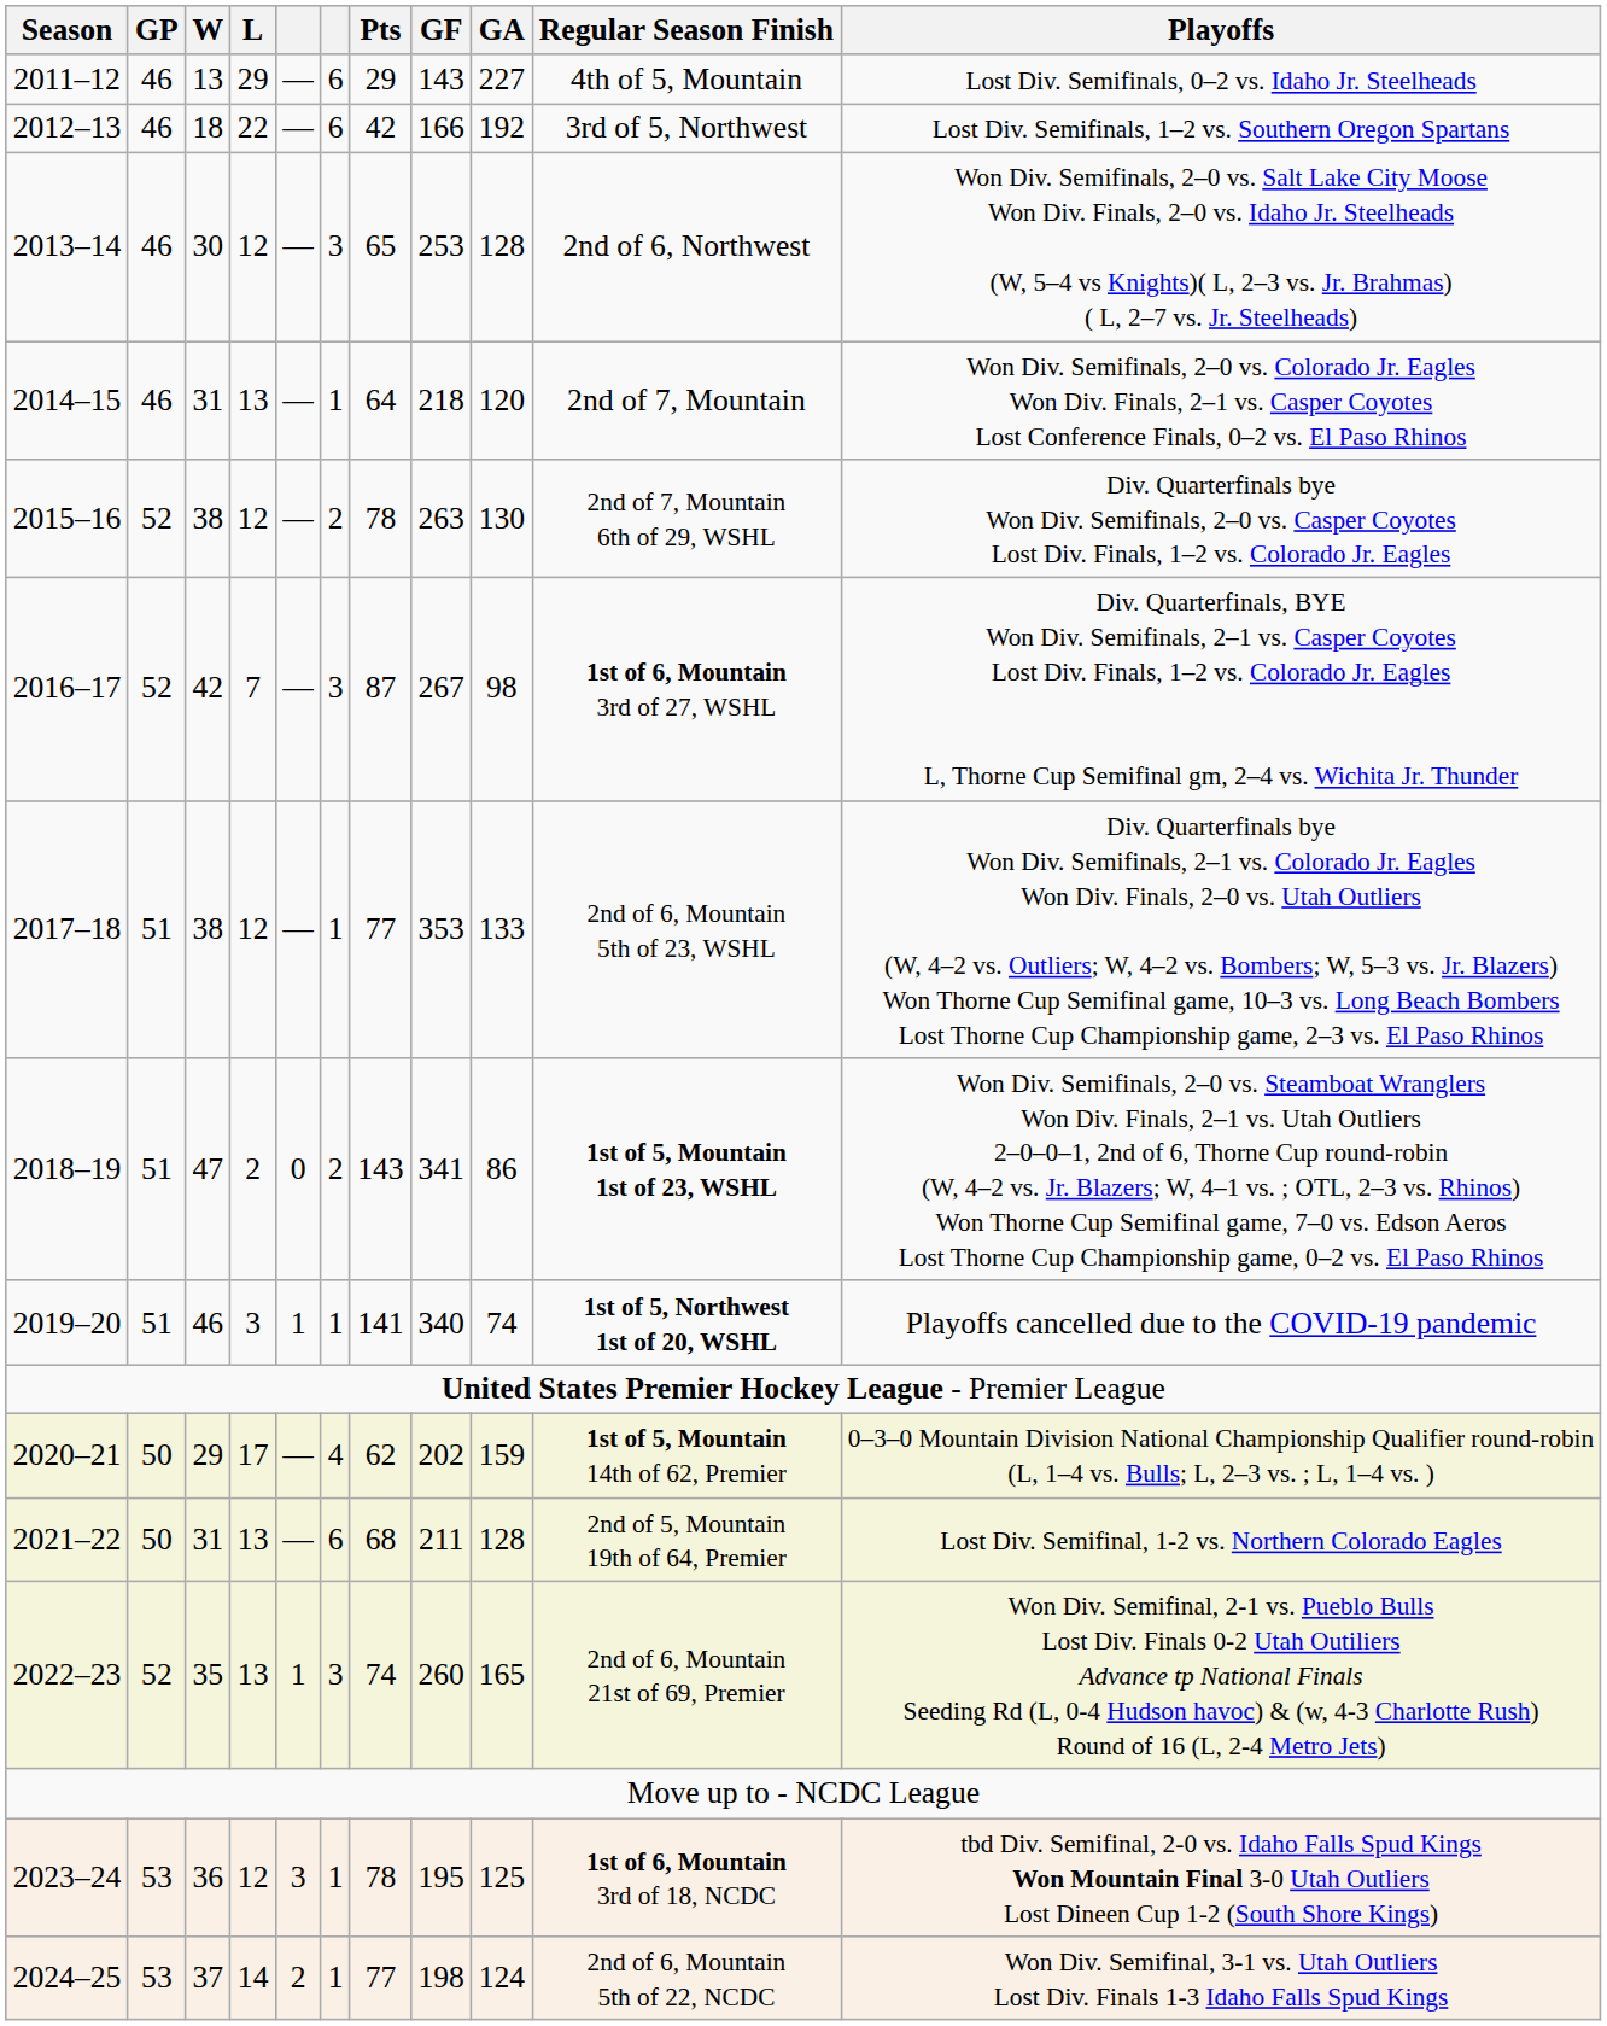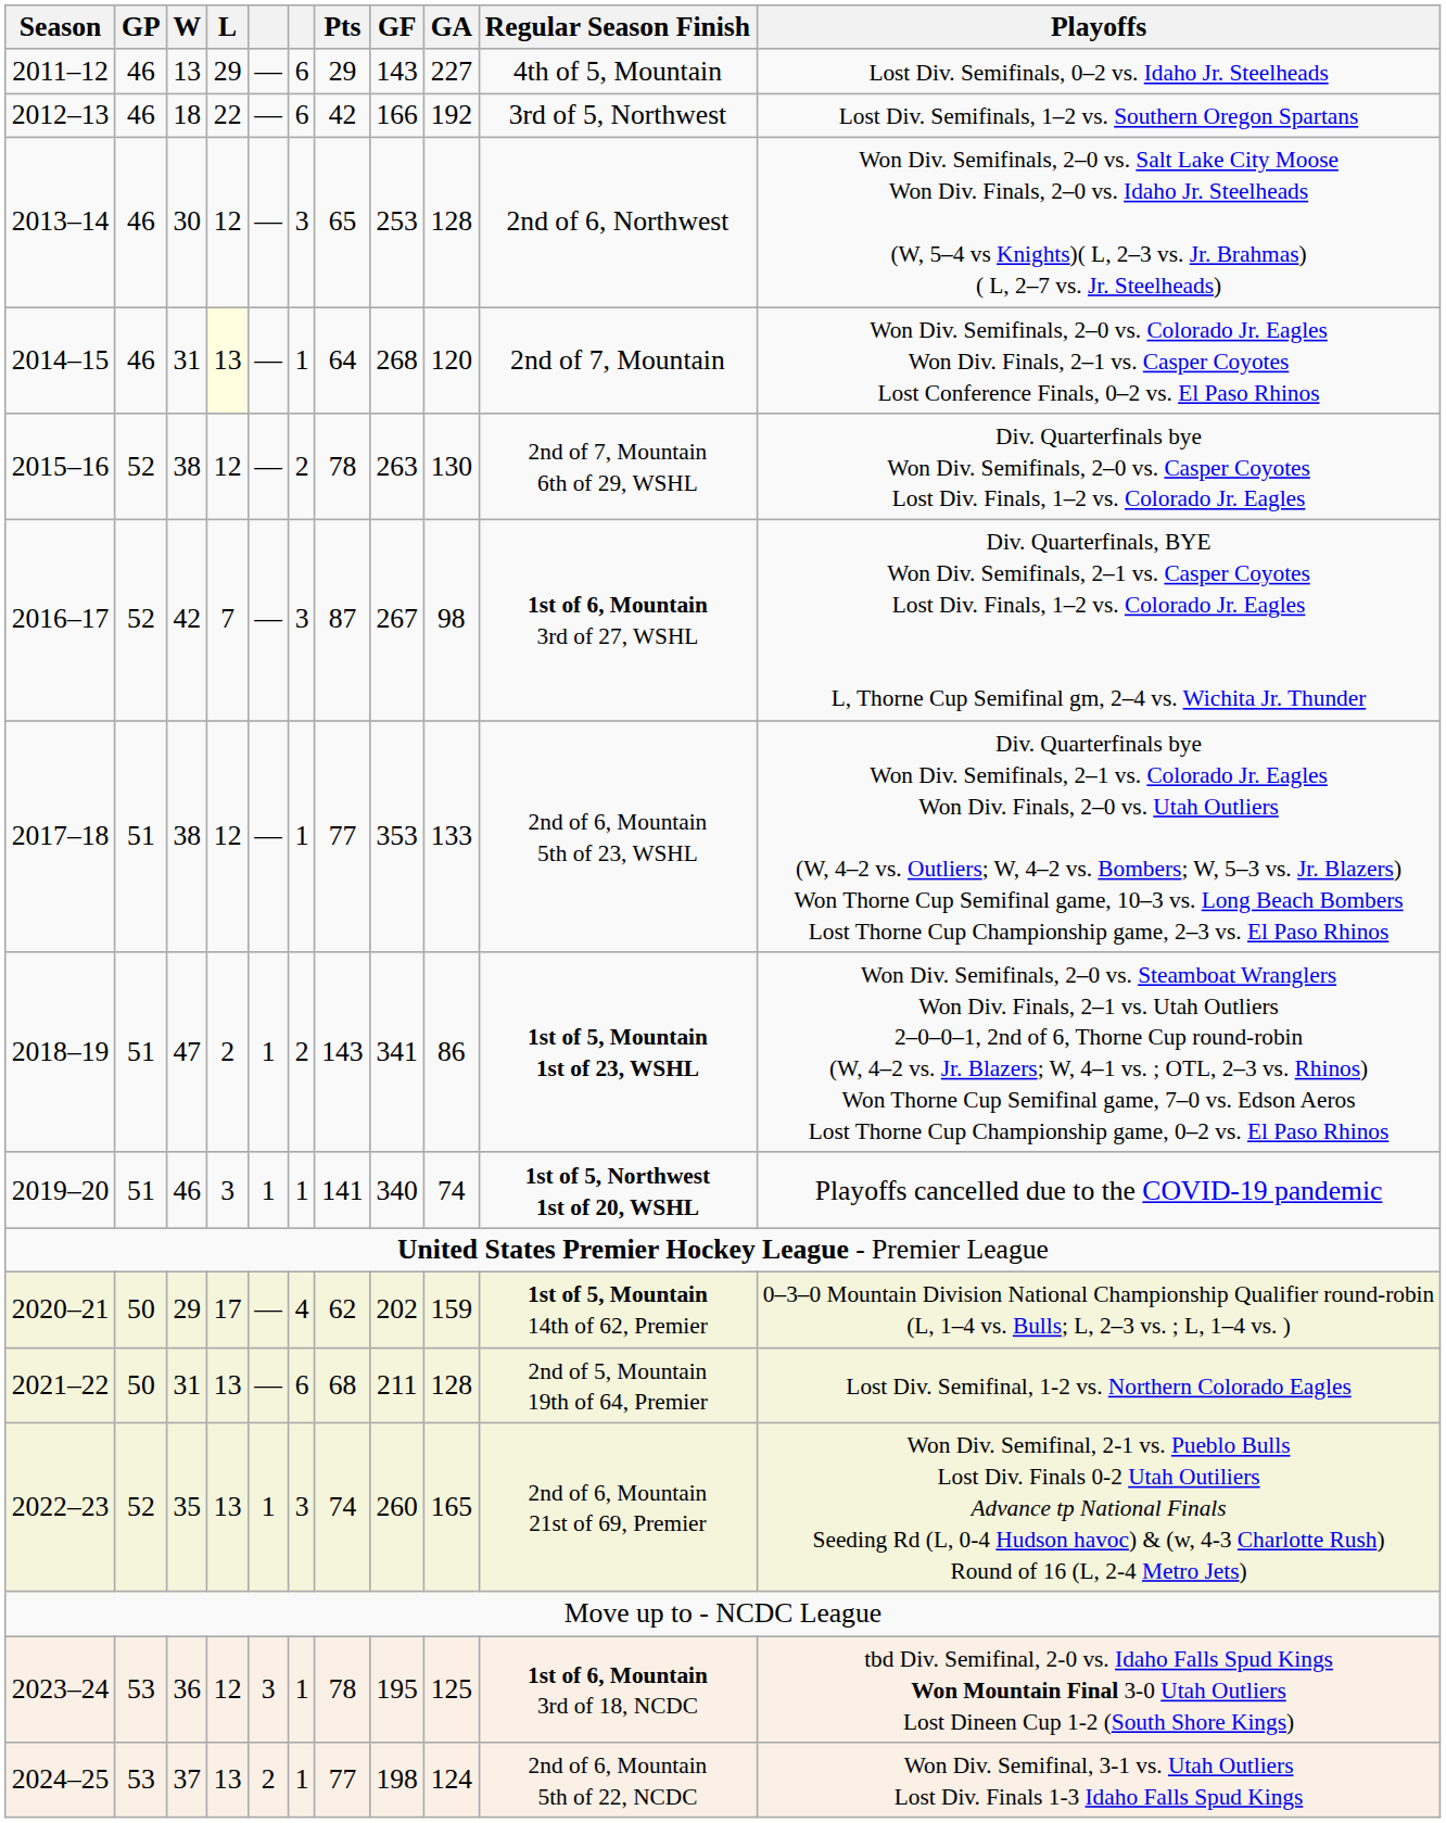2014–15 | L: no background -> lightyellow background
2014–15 | GF: 218 -> 268
2018–19 | column 5: 0 -> 1
2024–25 | L: 14 -> 13
